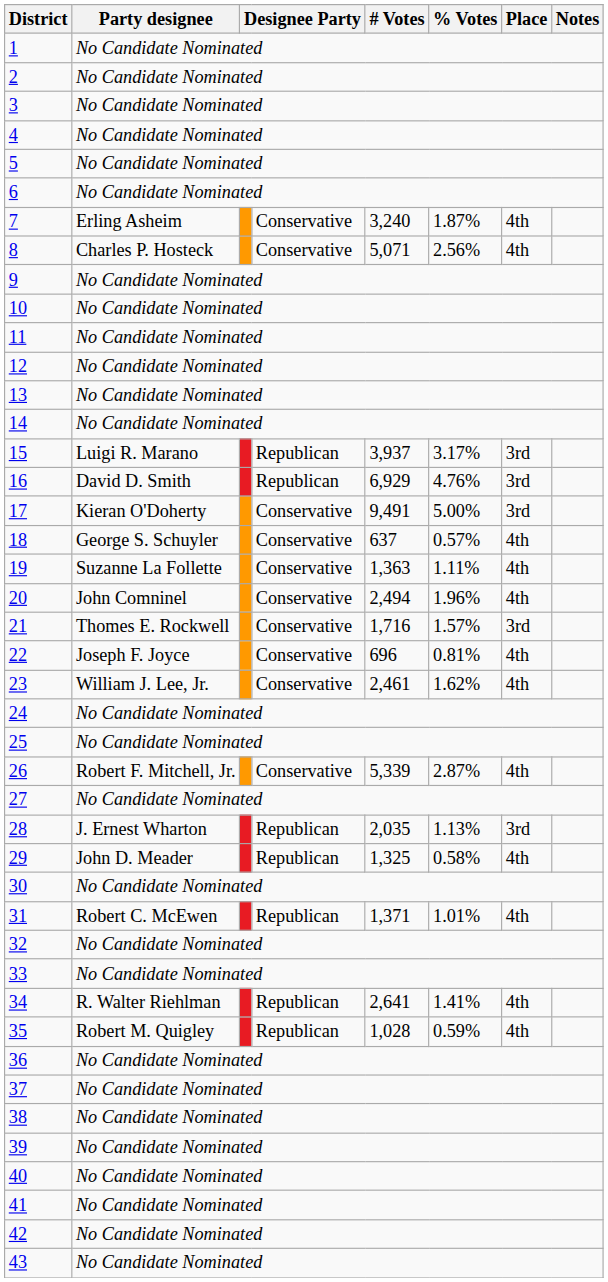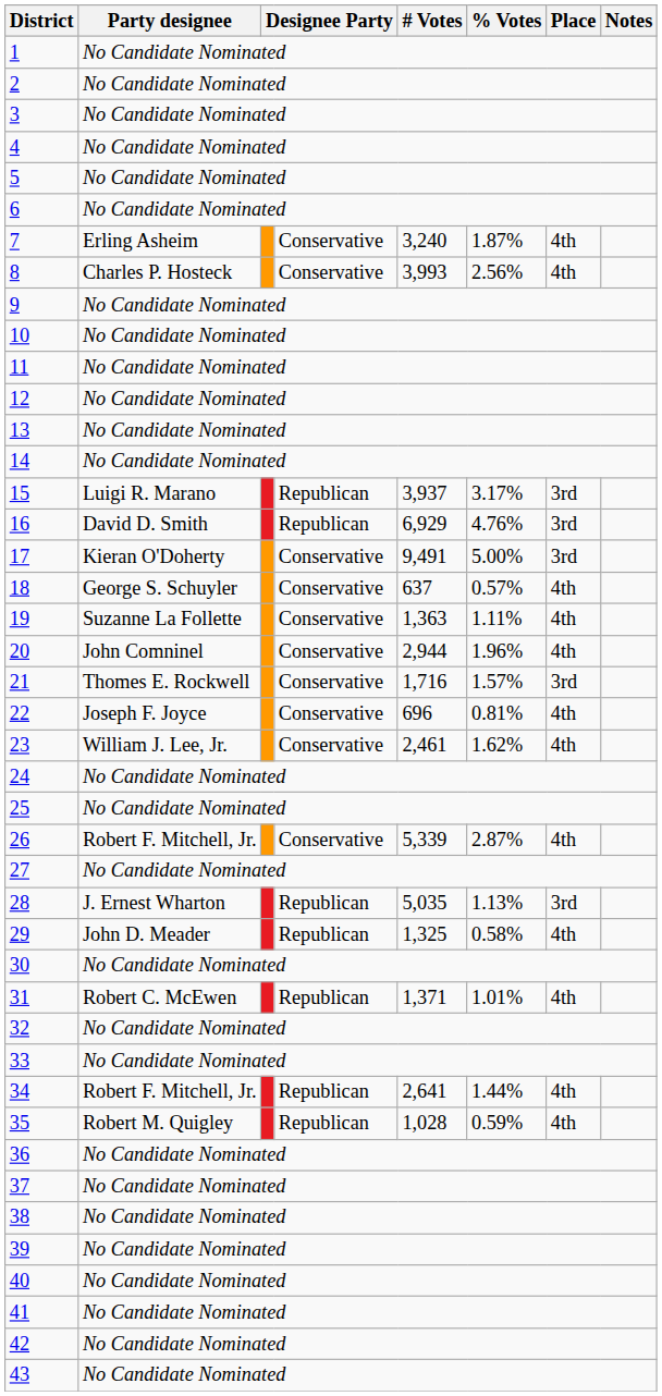8 | # Votes: 5,071 -> 3,993
20 | # Votes: 2,494 -> 2,944
28 | # Votes: 2,035 -> 5,035
34 | Party designee: R. Walter Riehlman -> Robert F. Mitchell, Jr.
34 | % Votes: 1.41% -> 1.44%
